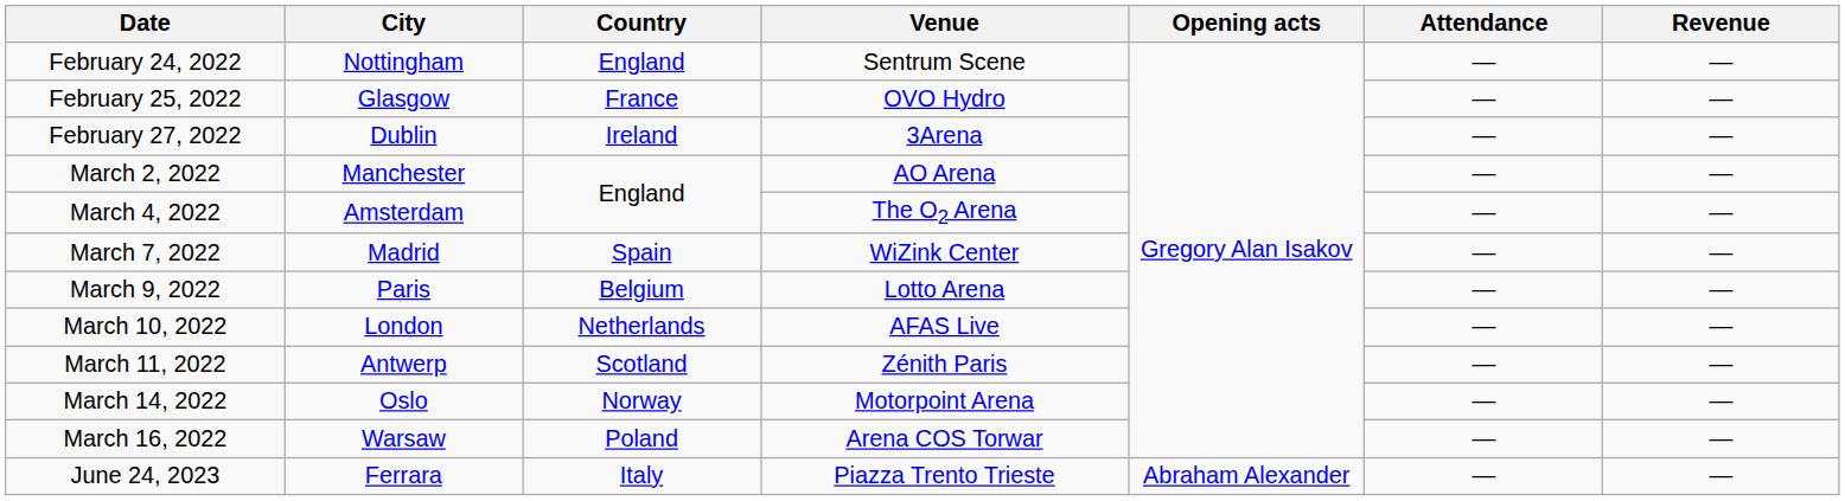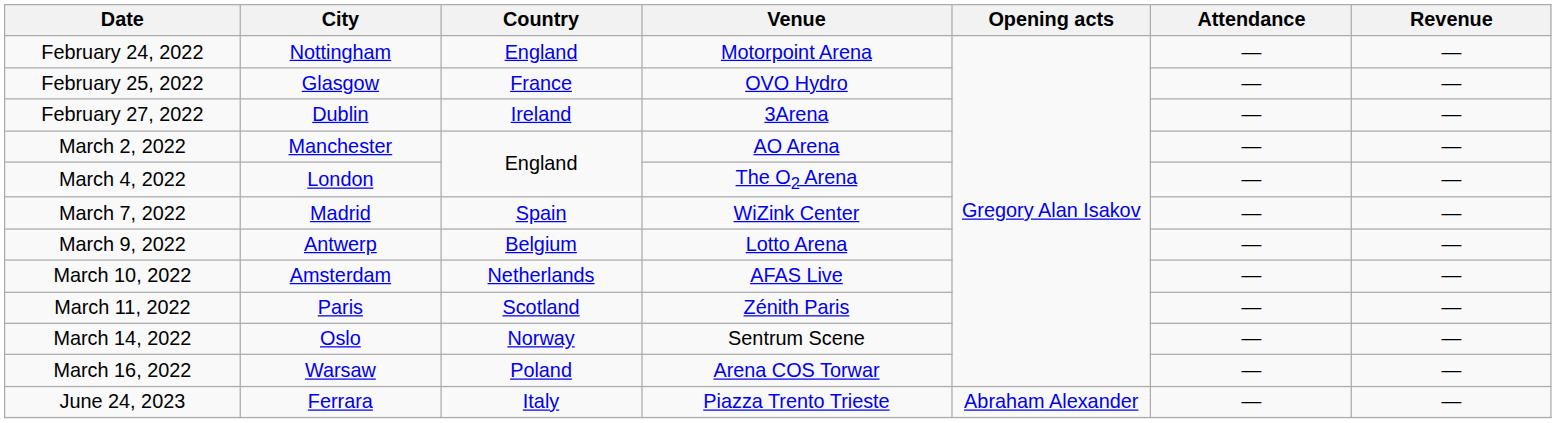February 24, 2022 | Venue: Sentrum Scene -> Motorpoint Arena
March 4, 2022 | City: Amsterdam -> London
March 9, 2022 | City: Paris -> Antwerp
March 10, 2022 | City: London -> Amsterdam
March 11, 2022 | City: Antwerp -> Paris
March 14, 2022 | Venue: Motorpoint Arena -> Sentrum Scene
